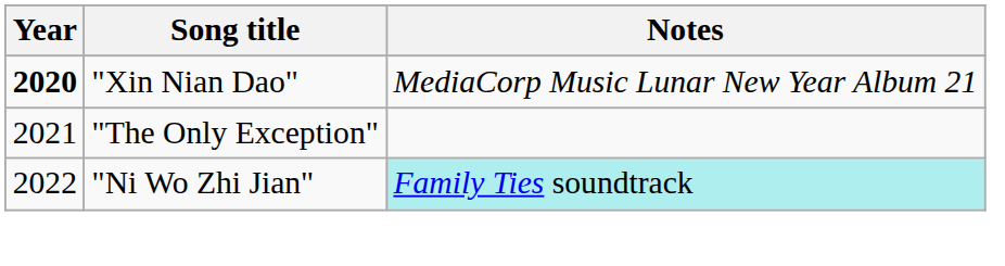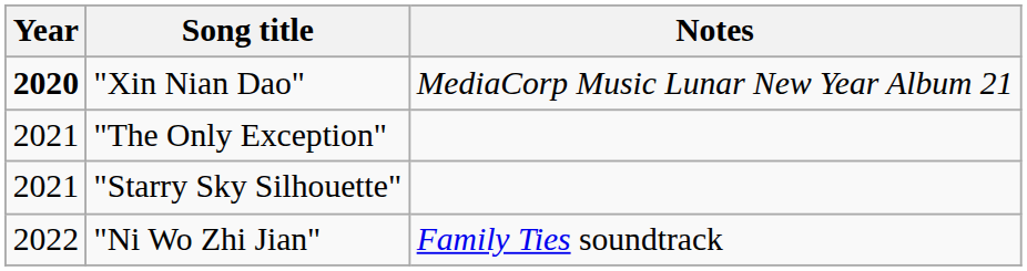+ row: 2021 | "Starry Sky Silhouette"
"Ni Wo Zhi Jian" | Notes: paleturquoise background -> no background
